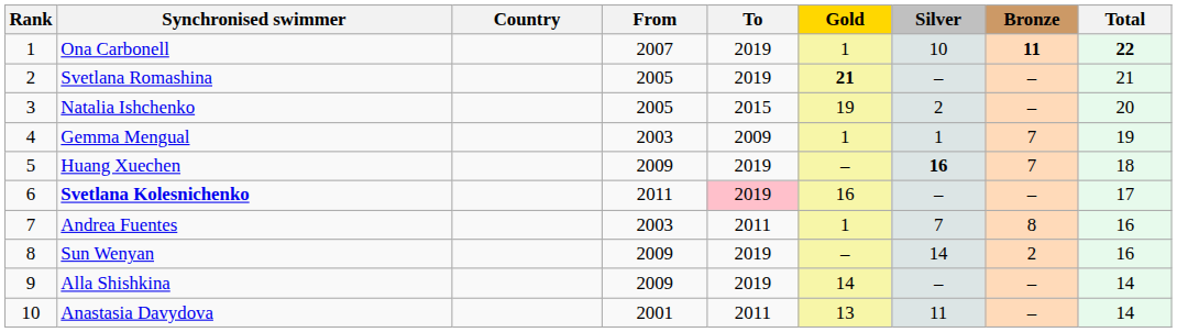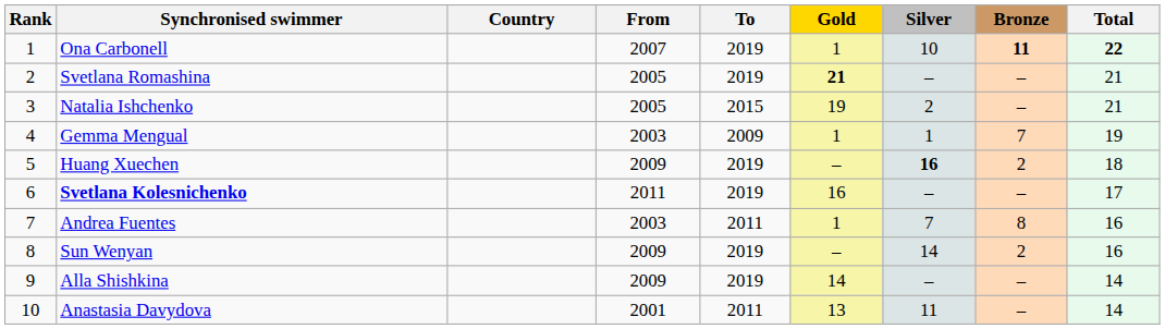Natalia Ishchenko | Total: 20 -> 21
Huang Xuechen | Bronze: 7 -> 2
Svetlana Kolesnichenko | To: pink background -> no background
